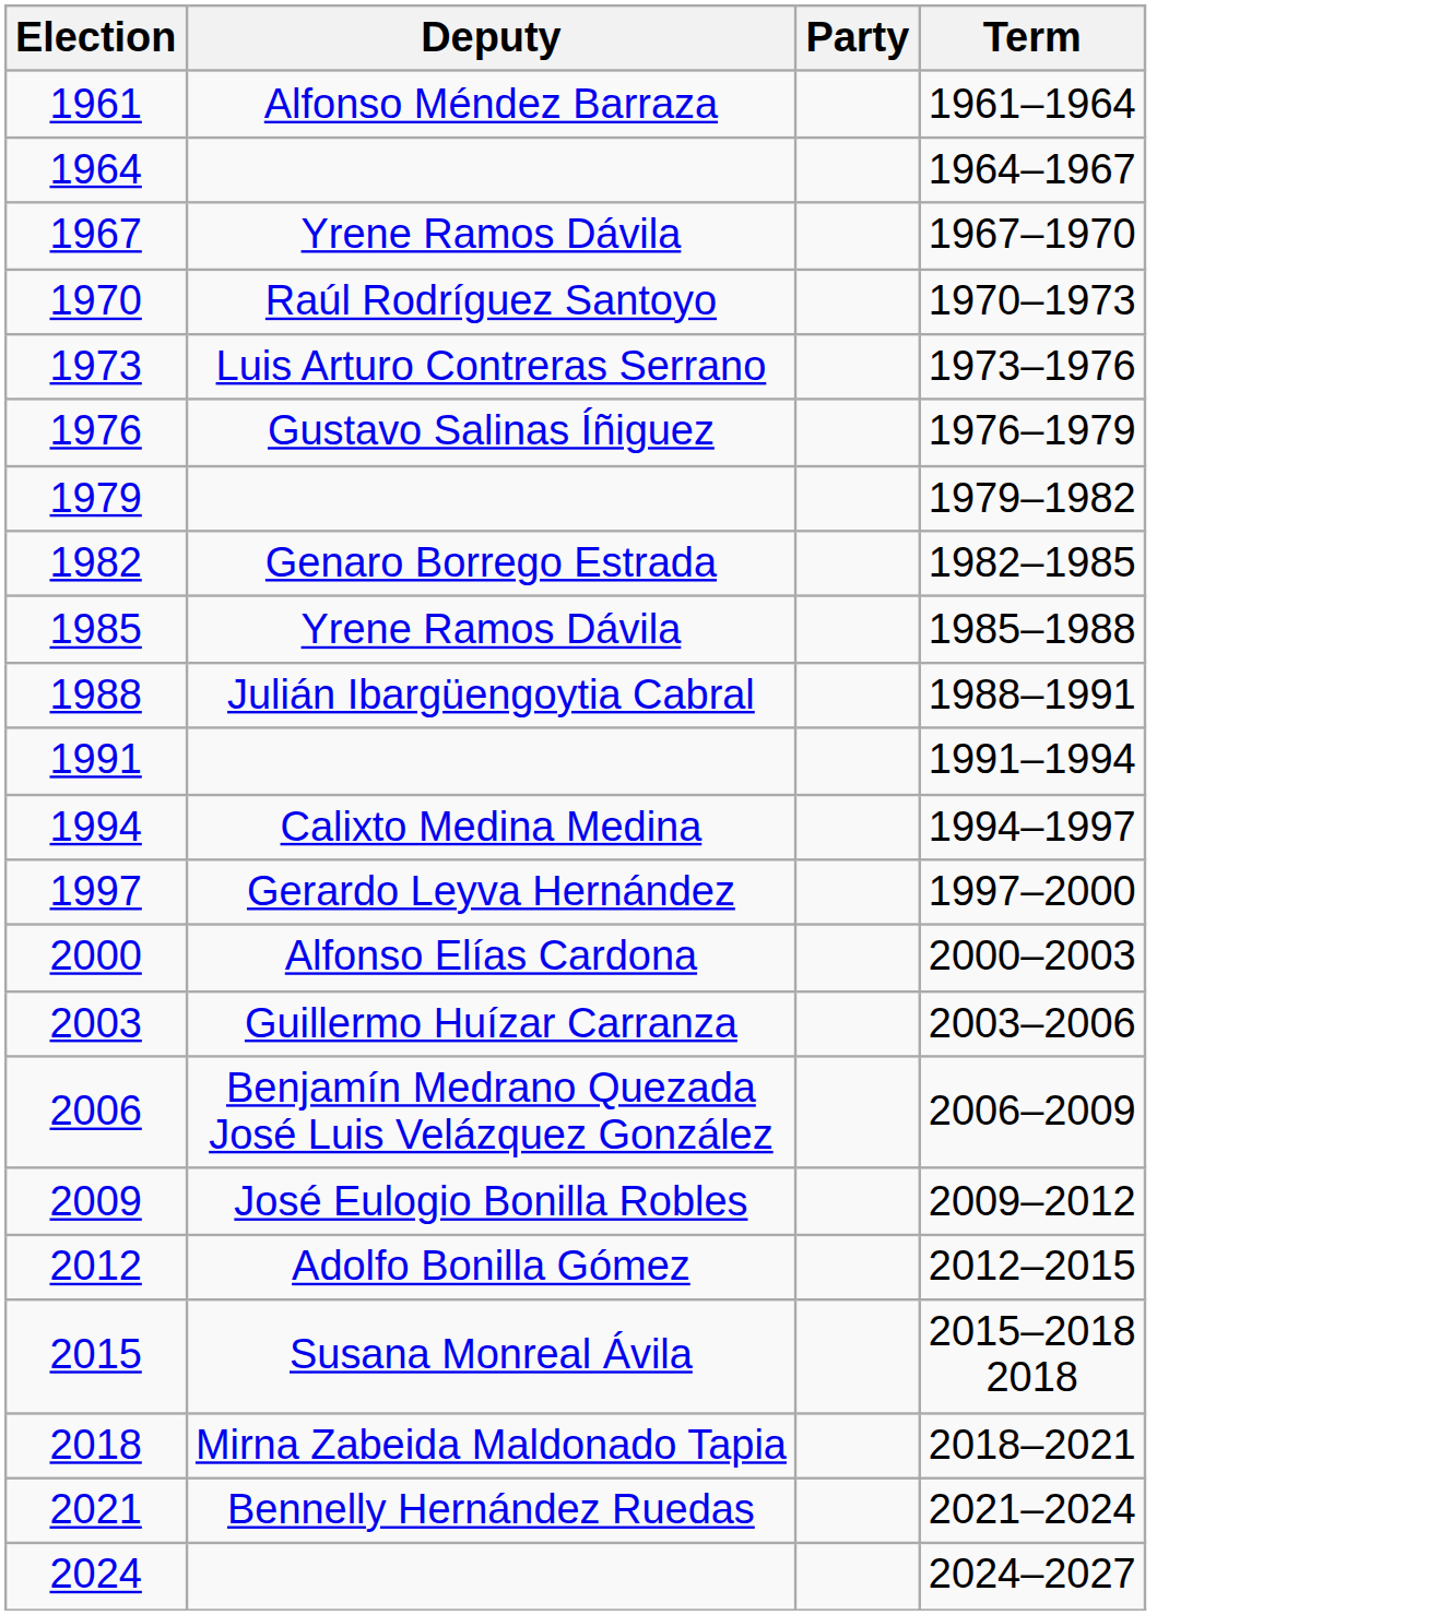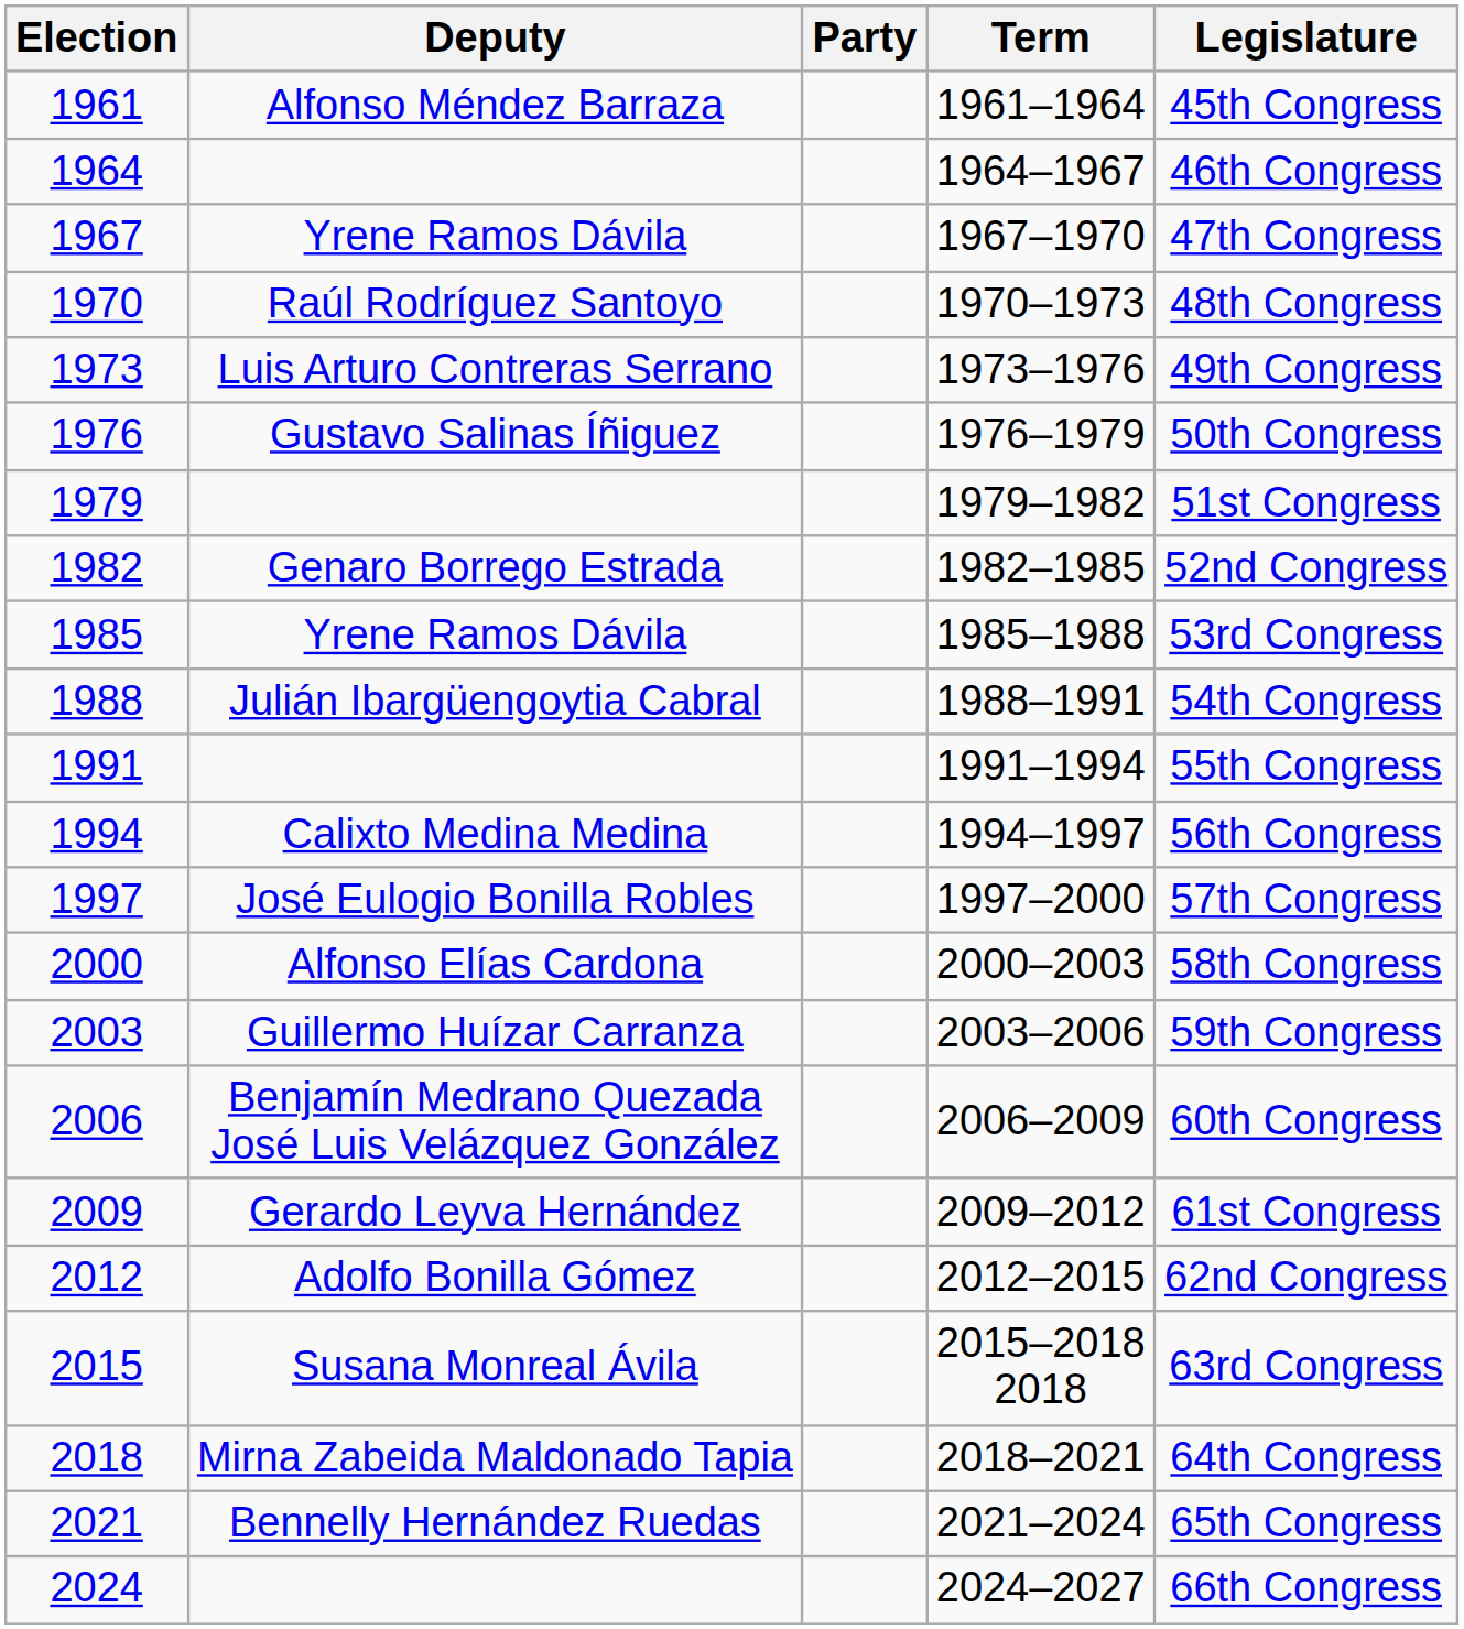+ column: Legislature | 45th Congress | 46th Congress | 47th Congress | 48th Congress | 49th Congress | 50th Congress | 51st Congress | 52nd Congress | 53rd Congress | 54th Congress | 55th Congress | 56th Congress | 57th Congress | 58th Congress | 59th Congress | 60th Congress | 61st Congress | 62nd Congress | 63rd Congress | 64th Congress | 65th Congress | 66th Congress
1997 | Deputy: Gerardo Leyva Hernández -> José Eulogio Bonilla Robles
2009 | Deputy: José Eulogio Bonilla Robles -> Gerardo Leyva Hernández
